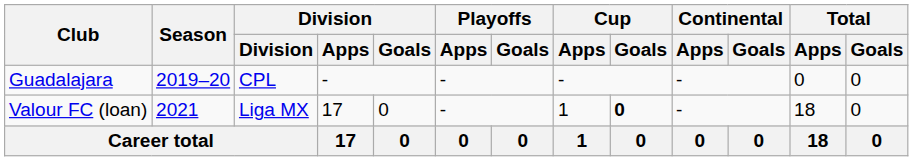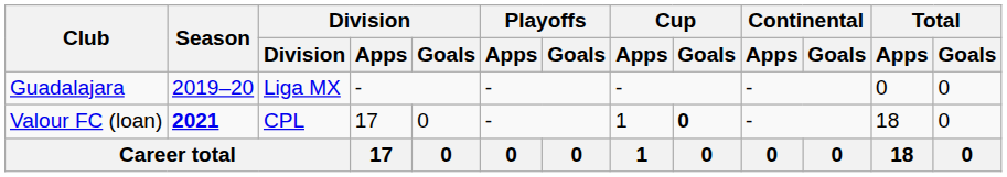Guadalajara | Division: CPL -> Liga MX
Valour FC (loan) | Season: normal -> bold
Valour FC (loan) | Division: Liga MX -> CPL
